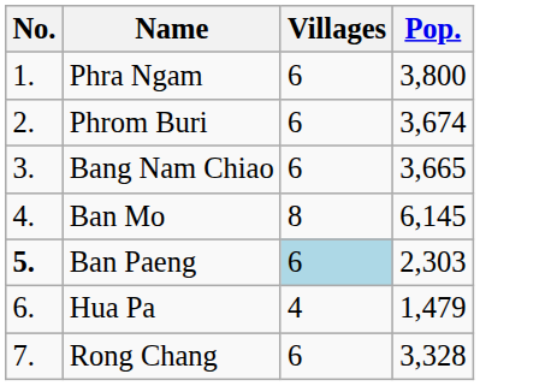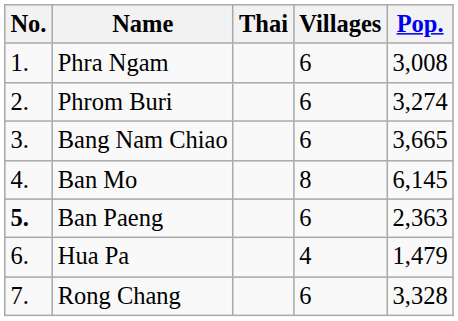+ column: Thai
Phra Ngam | Pop.: 3,800 -> 3,008
Phrom Buri | Pop.: 3,674 -> 3,274
Ban Paeng | Villages: lightblue background -> no background
Ban Paeng | Pop.: 2,303 -> 2,363
